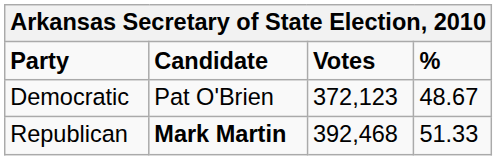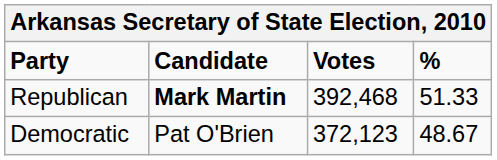rows swapped: Republican <-> Democratic
